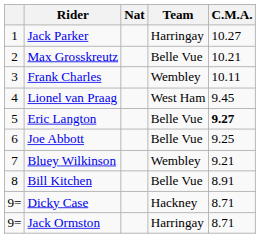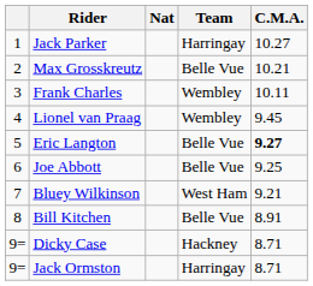Lionel van Praag | Team: West Ham -> Wembley
Bluey Wilkinson | Team: Wembley -> West Ham
